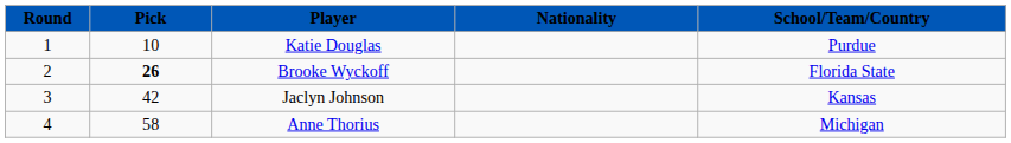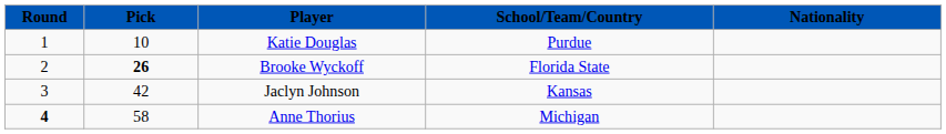columns swapped: Nationality <-> School/Team/Country
Anne Thorius | Round: normal -> bold
